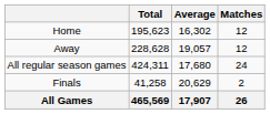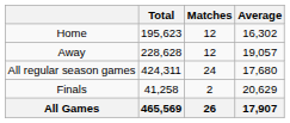columns swapped: Matches <-> Average
